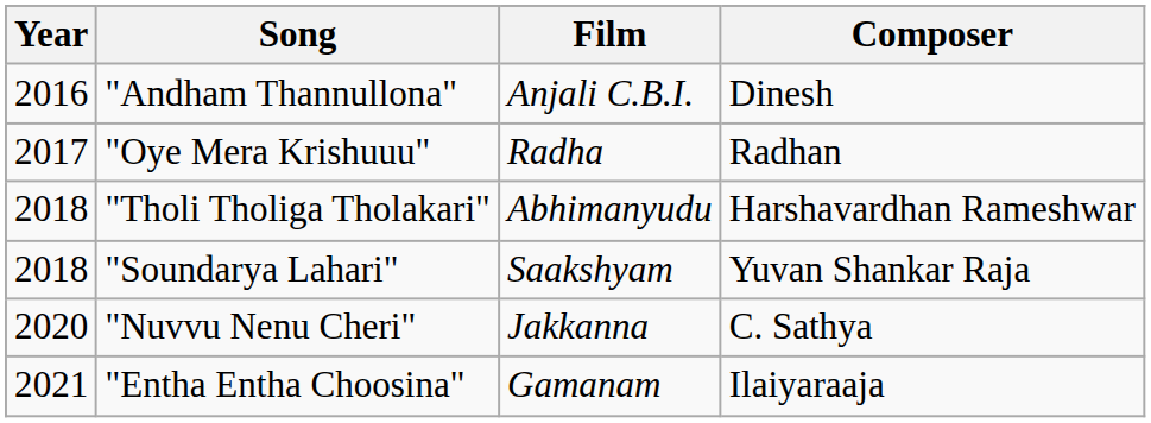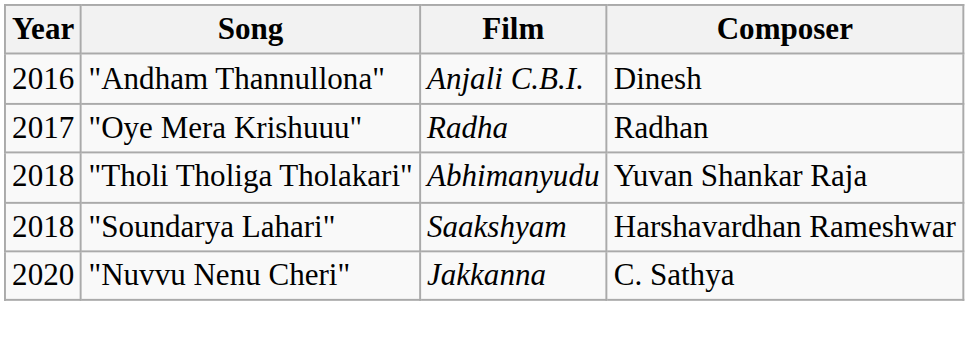"Tholi Tholiga Tholakari" | Composer: Harshavardhan Rameshwar -> Yuvan Shankar Raja
"Soundarya Lahari" | Composer: Yuvan Shankar Raja -> Harshavardhan Rameshwar
- row: 2021 | "Entha Entha Choosina" | Gamanam | Ilaiyaraaja
